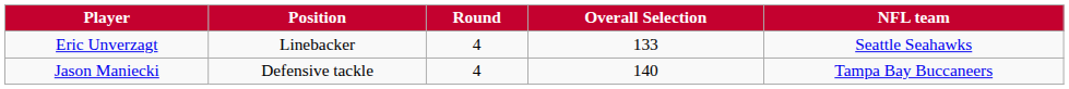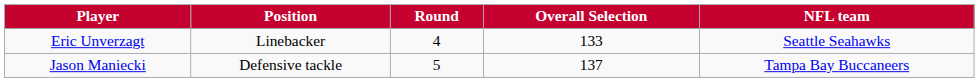Jason Maniecki | Round: 4 -> 5
Jason Maniecki | Overall Selection: 140 -> 137
